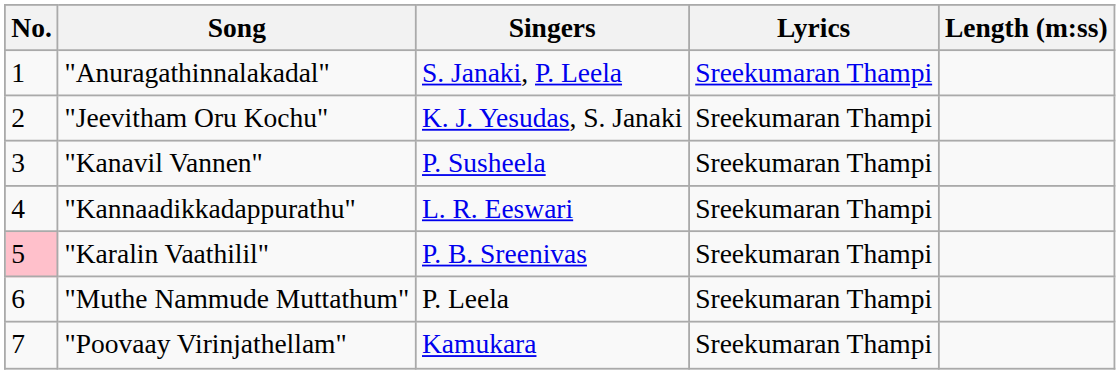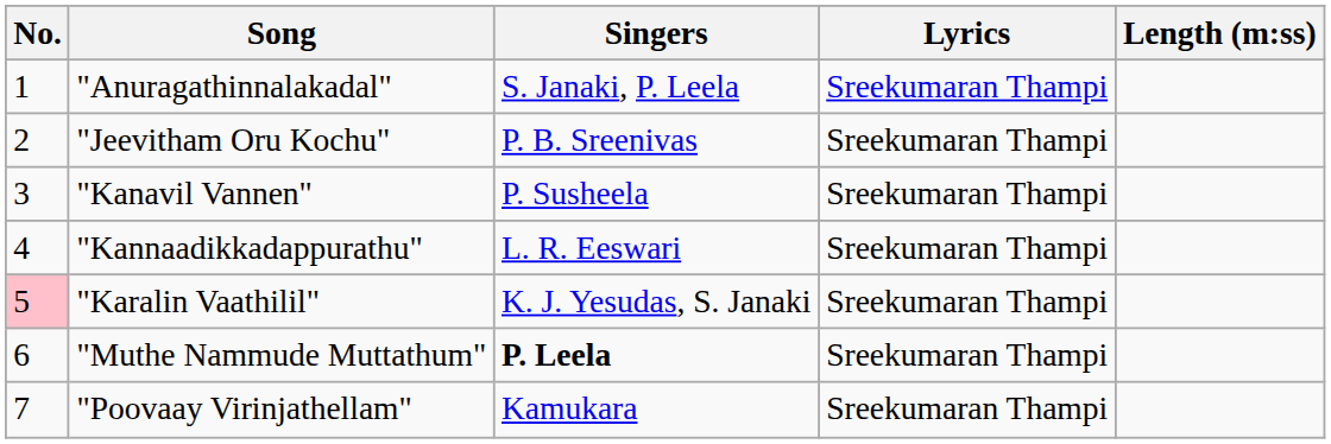"Jeevitham Oru Kochu" | Singers: K. J. Yesudas, S. Janaki -> P. B. Sreenivas
"Karalin Vaathilil" | Singers: P. B. Sreenivas -> K. J. Yesudas, S. Janaki
"Muthe Nammude Muttathum" | Singers: normal -> bold
